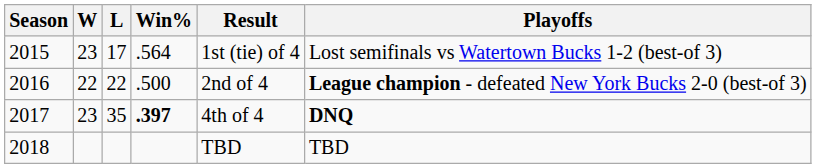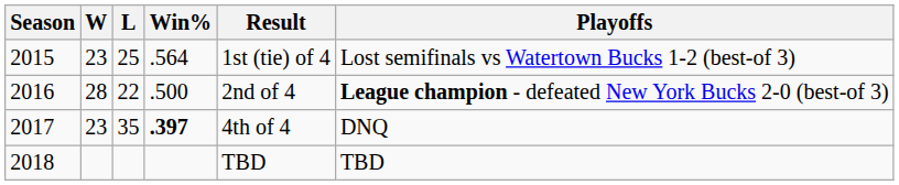2015 | L: 17 -> 25
2016 | W: 22 -> 28
2017 | Playoffs: bold -> normal
